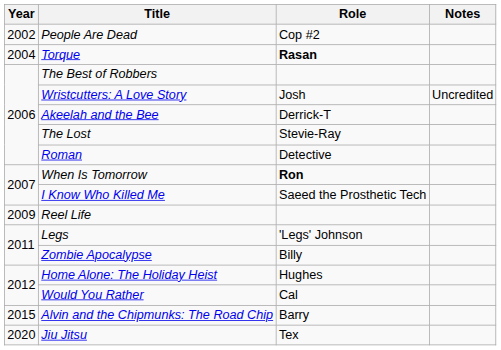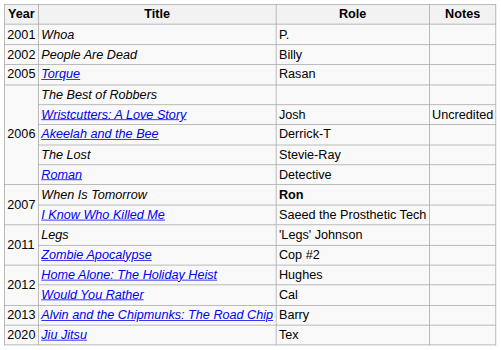+ row: 2001 | Whoa | P.
People Are Dead | Role: Cop #2 -> Billy
Torque | Year: 2004 -> 2005
Torque | Role: bold -> normal
- row: 2009 | Reel Life
Zombie Apocalypse | Role: Billy -> Cop #2
Alvin and the Chipmunks: The Road Chip | Year: 2015 -> 2013
